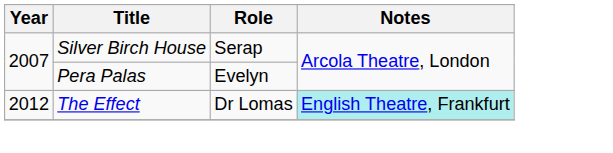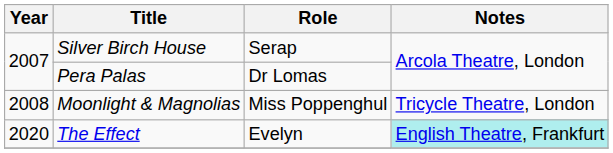Pera Palas | Role: Evelyn -> Dr Lomas
+ row: 2008 | Moonlight & Magnolias | Miss Poppenghul | Tricycle Theatre, London
The Effect | Year: 2012 -> 2020
The Effect | Role: Dr Lomas -> Evelyn
